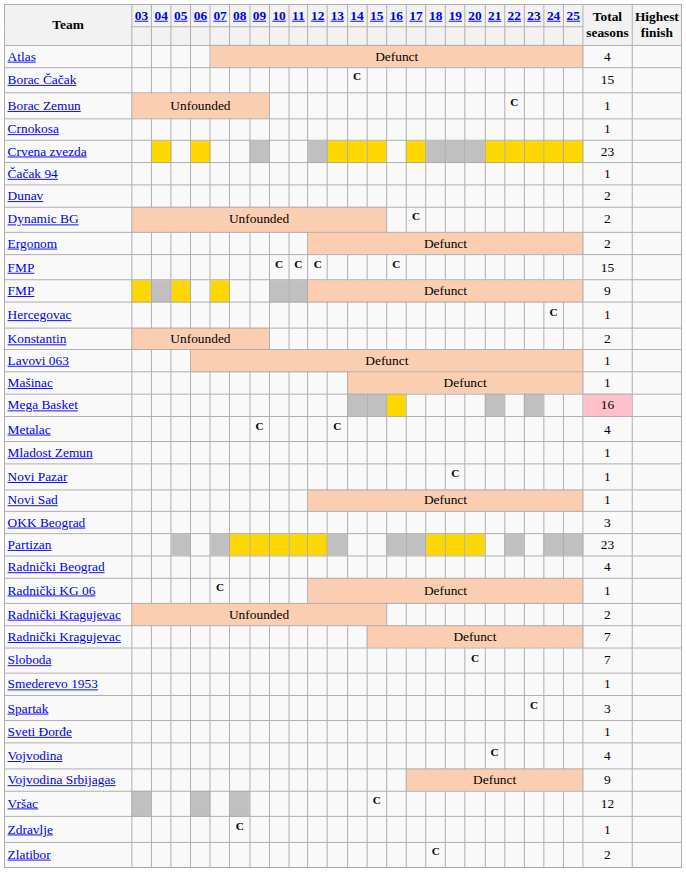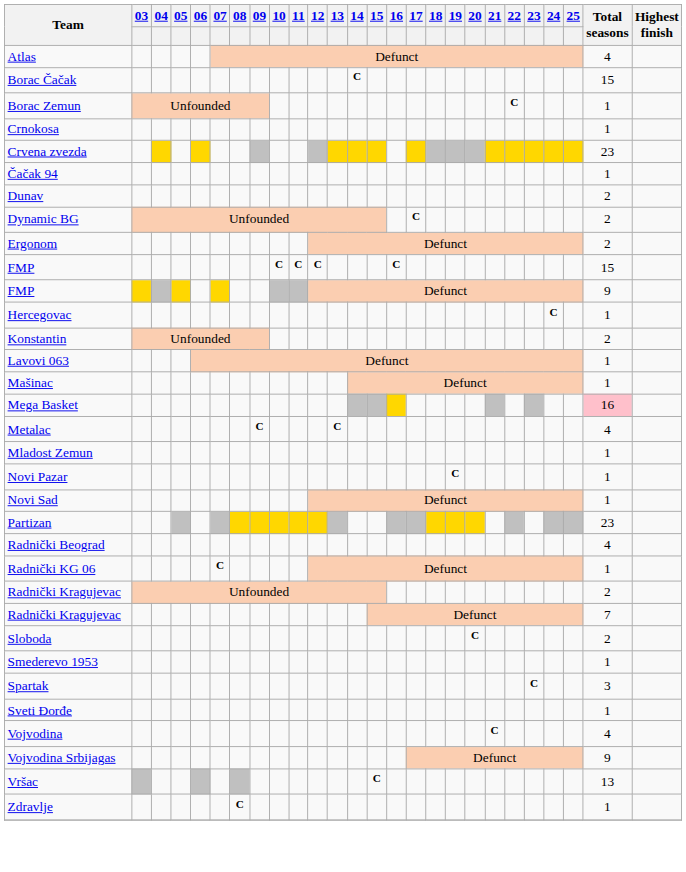- row: OKK Beograd | 3
Sloboda | Total seasons: 7 -> 2
Vršac | Total seasons: 12 -> 13
- row: Zlatibor | C | 2
